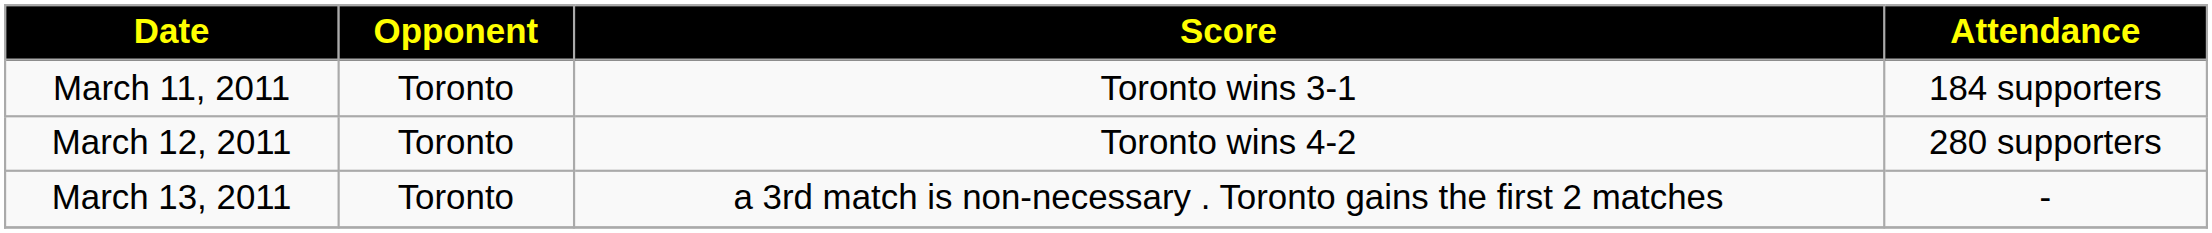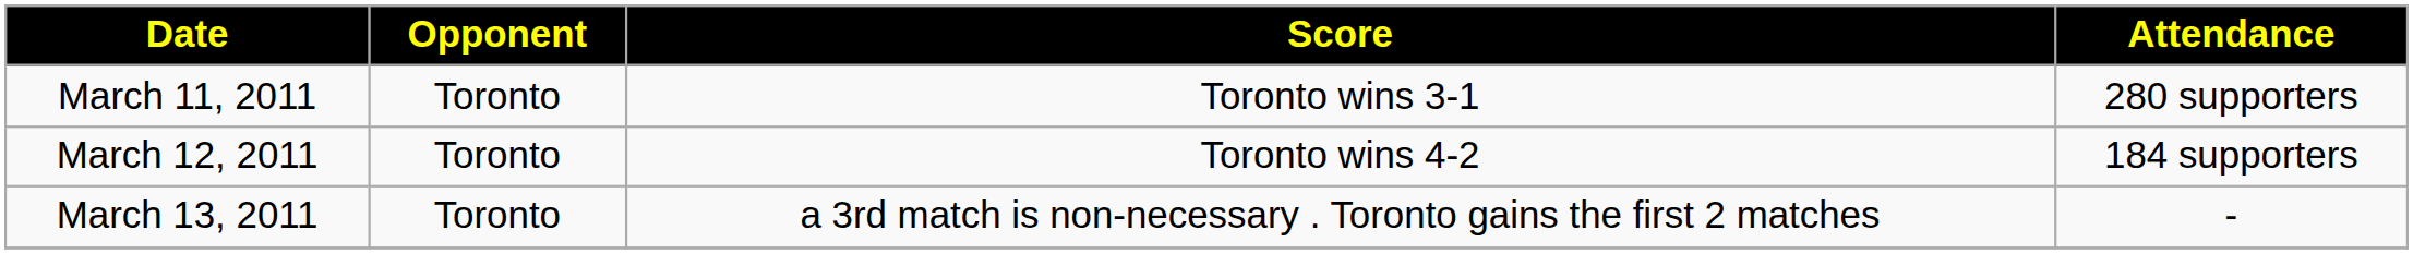March 11, 2011 | Attendance: 184 supporters -> 280 supporters
March 12, 2011 | Attendance: 280 supporters -> 184 supporters
